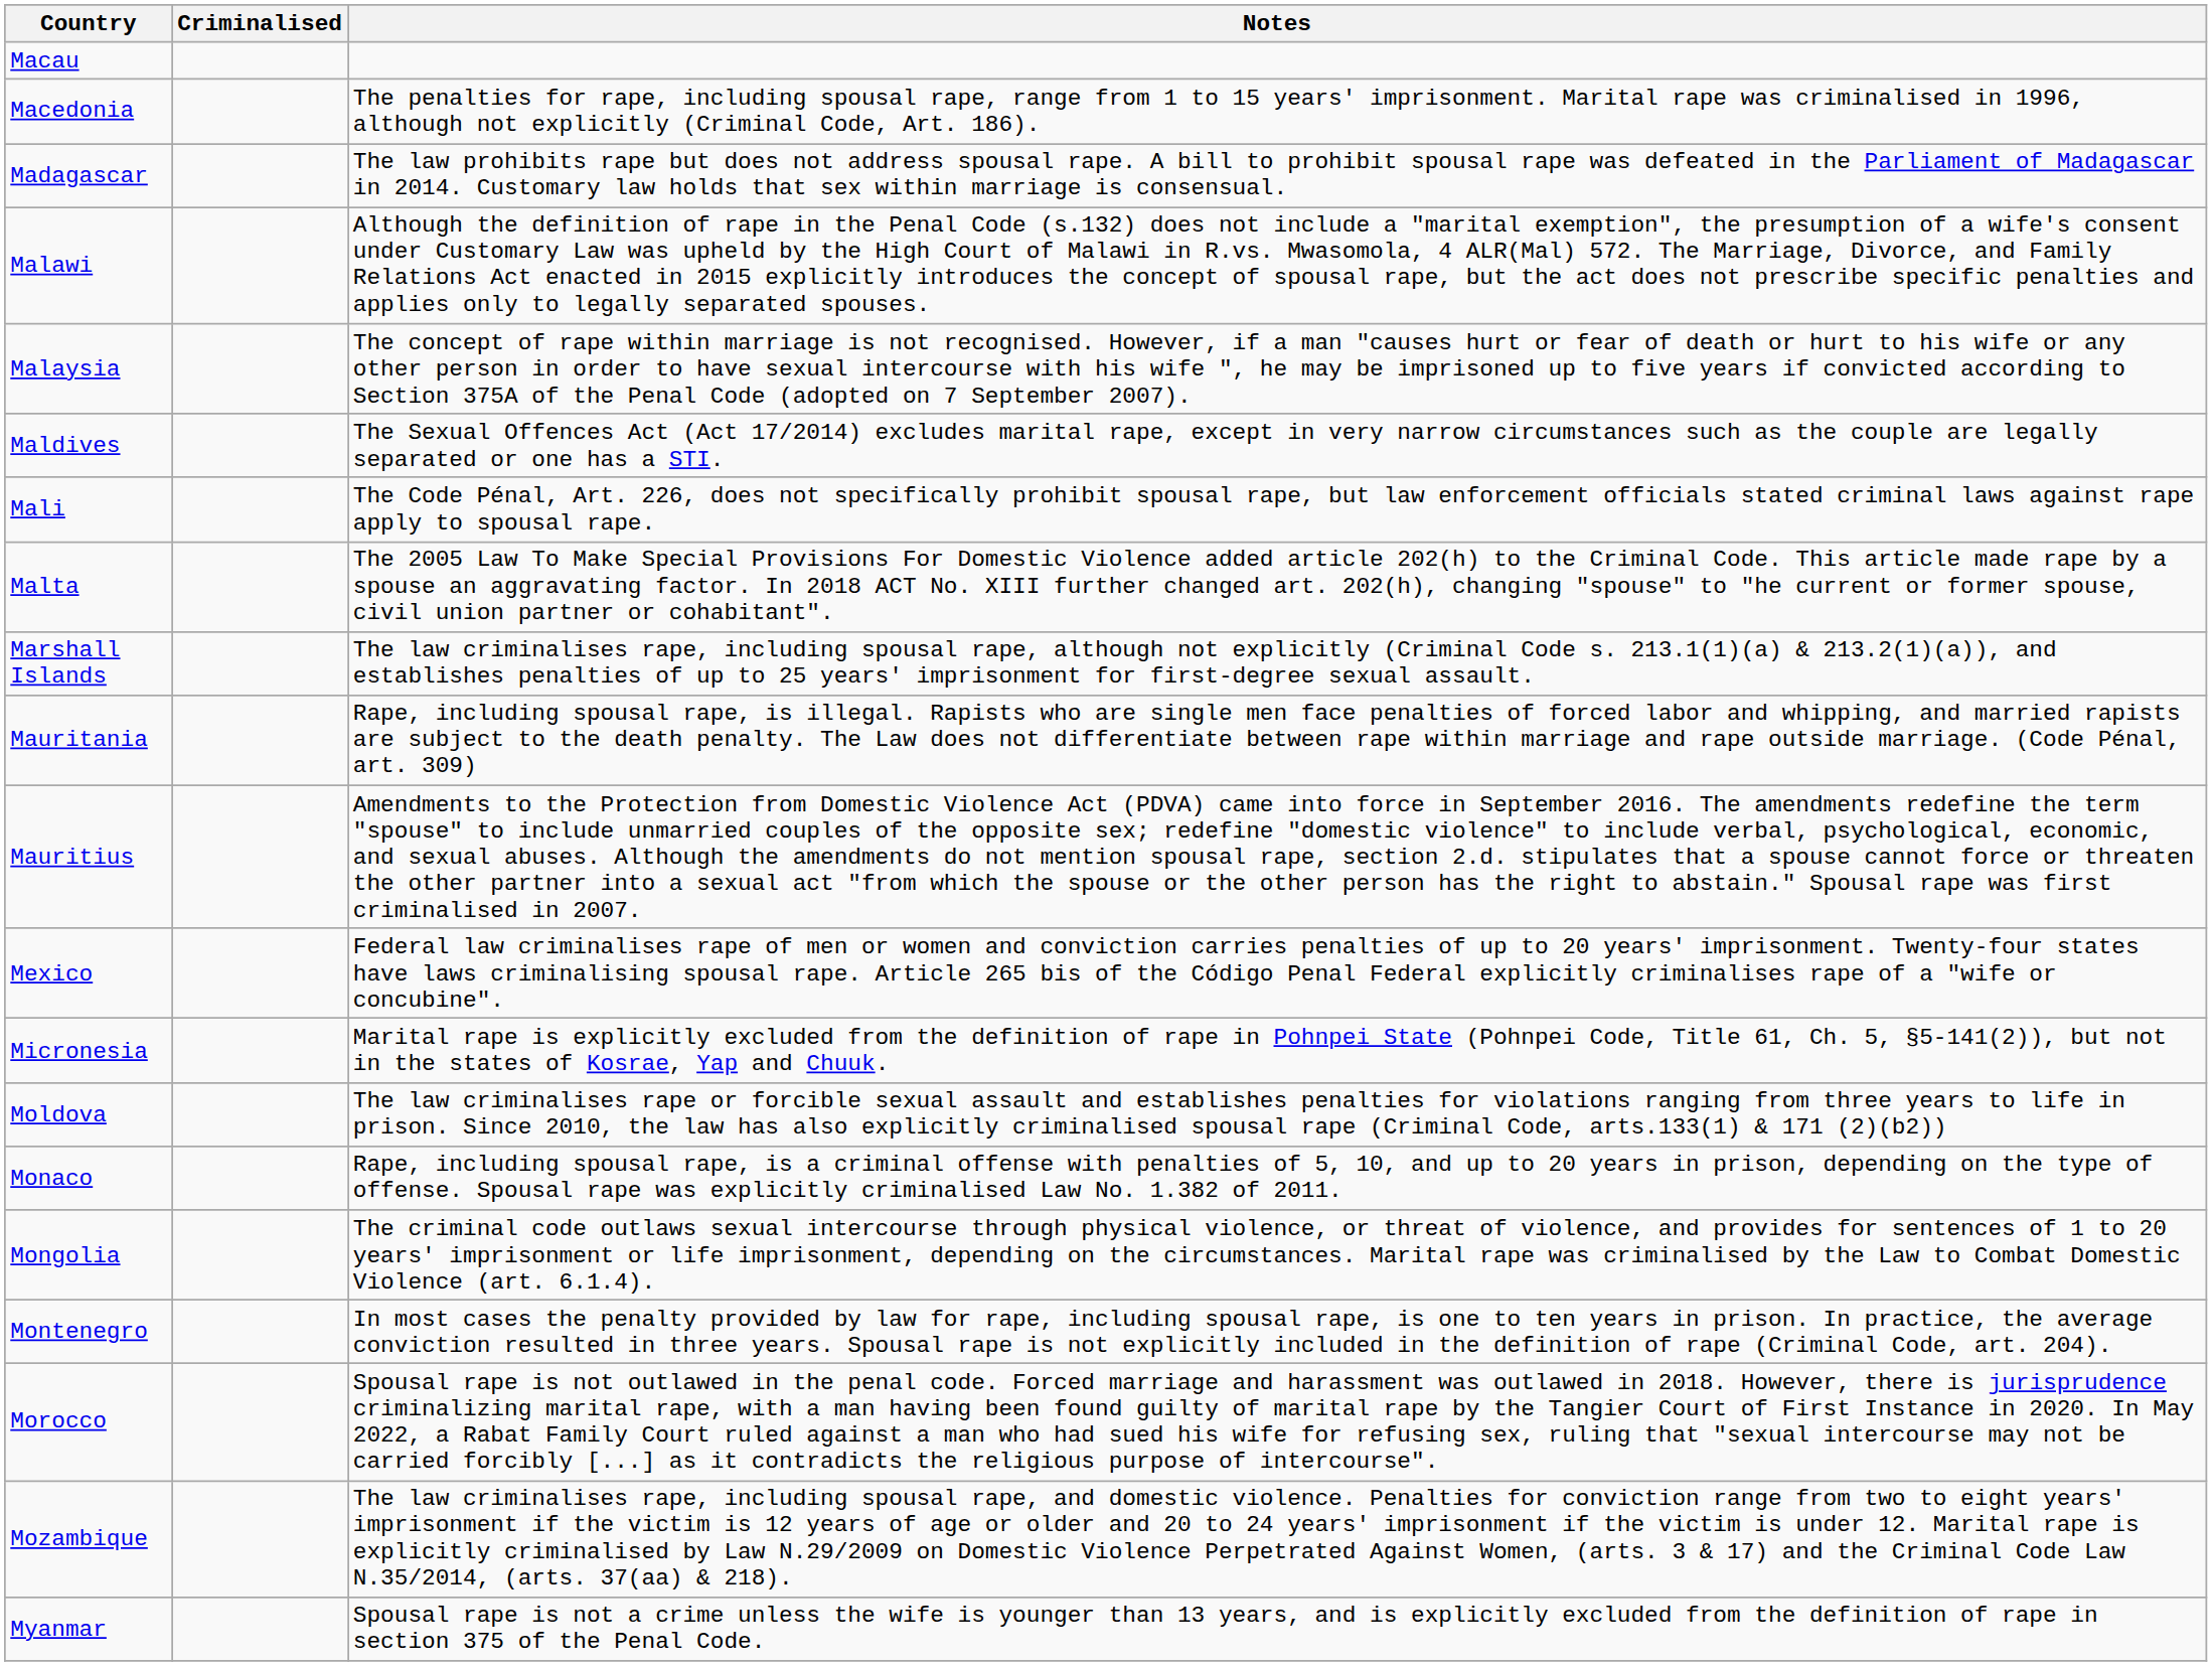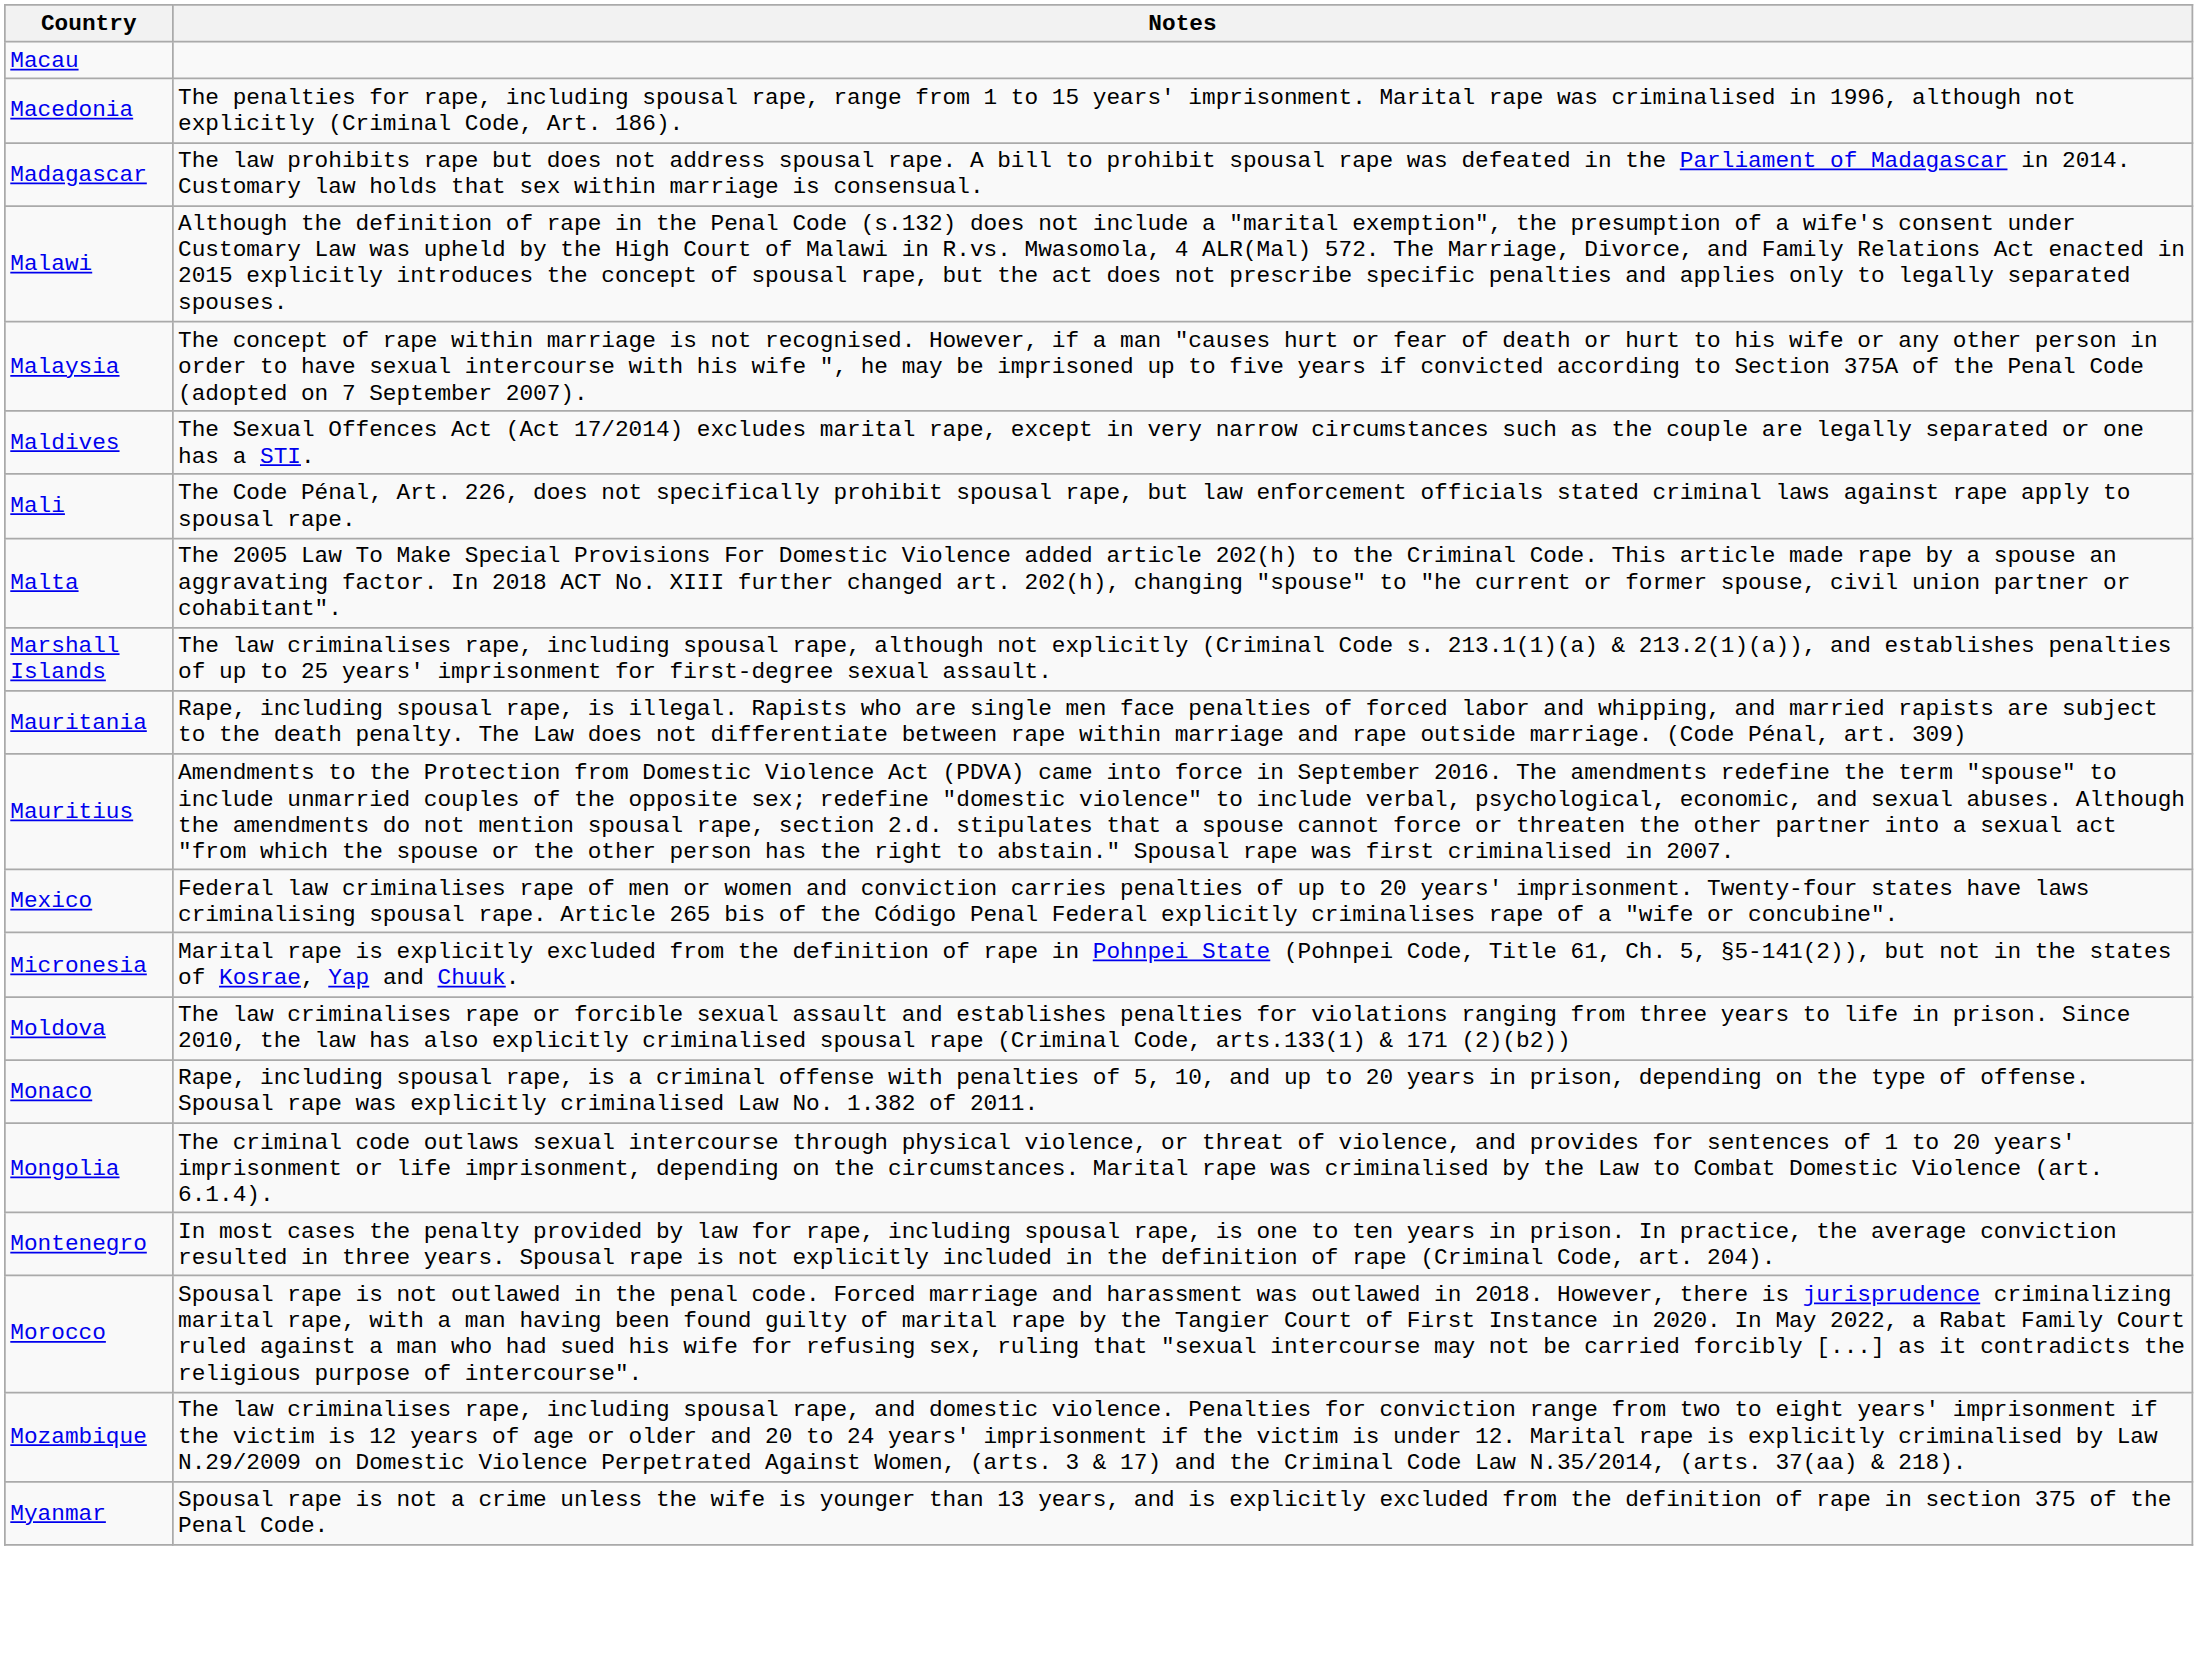- column: Criminalised
